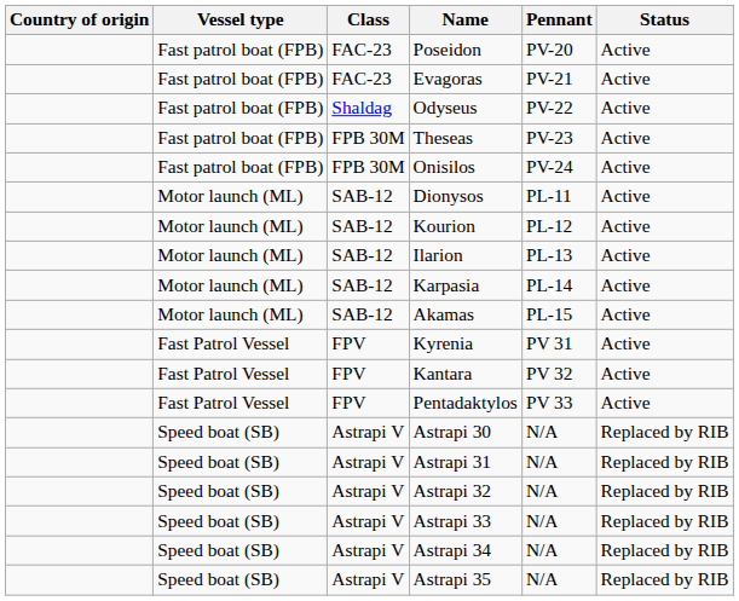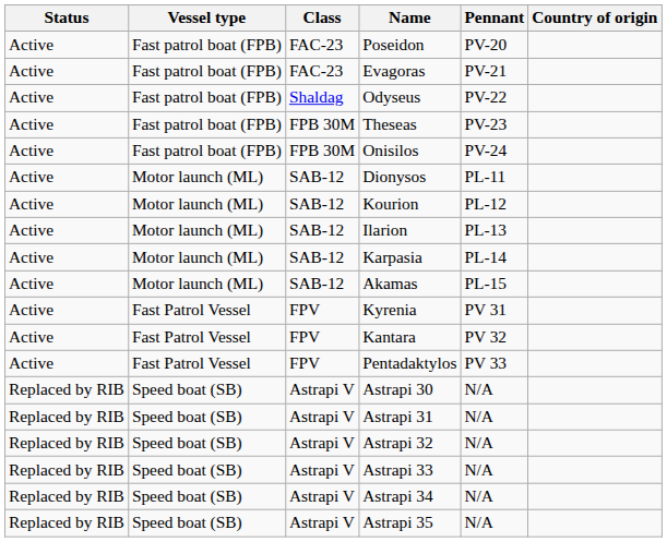columns swapped: Country of origin <-> Status
